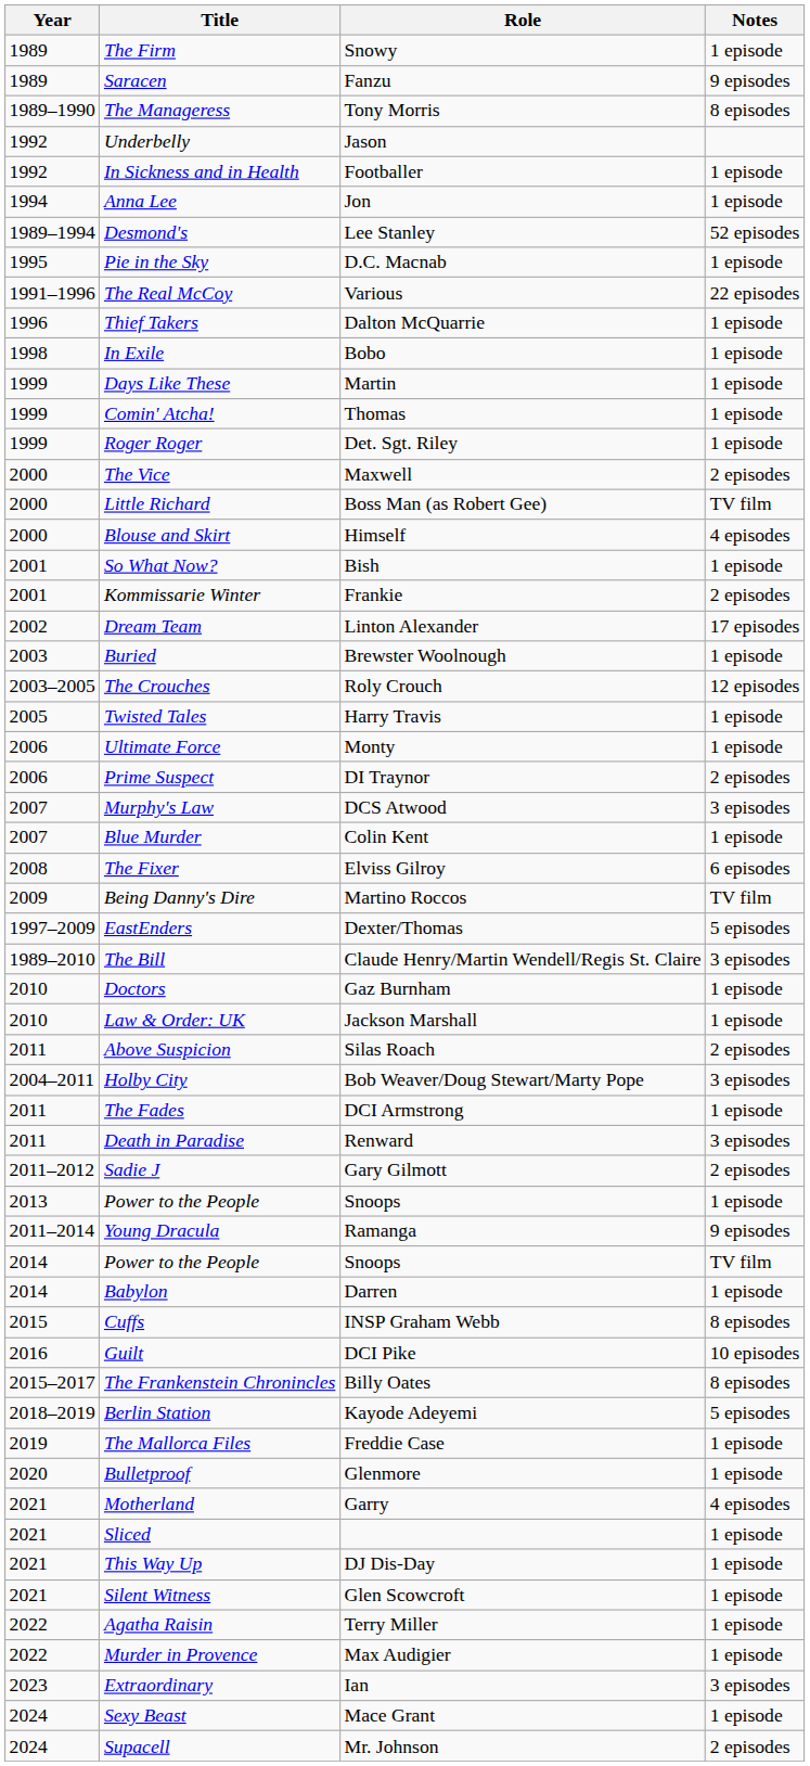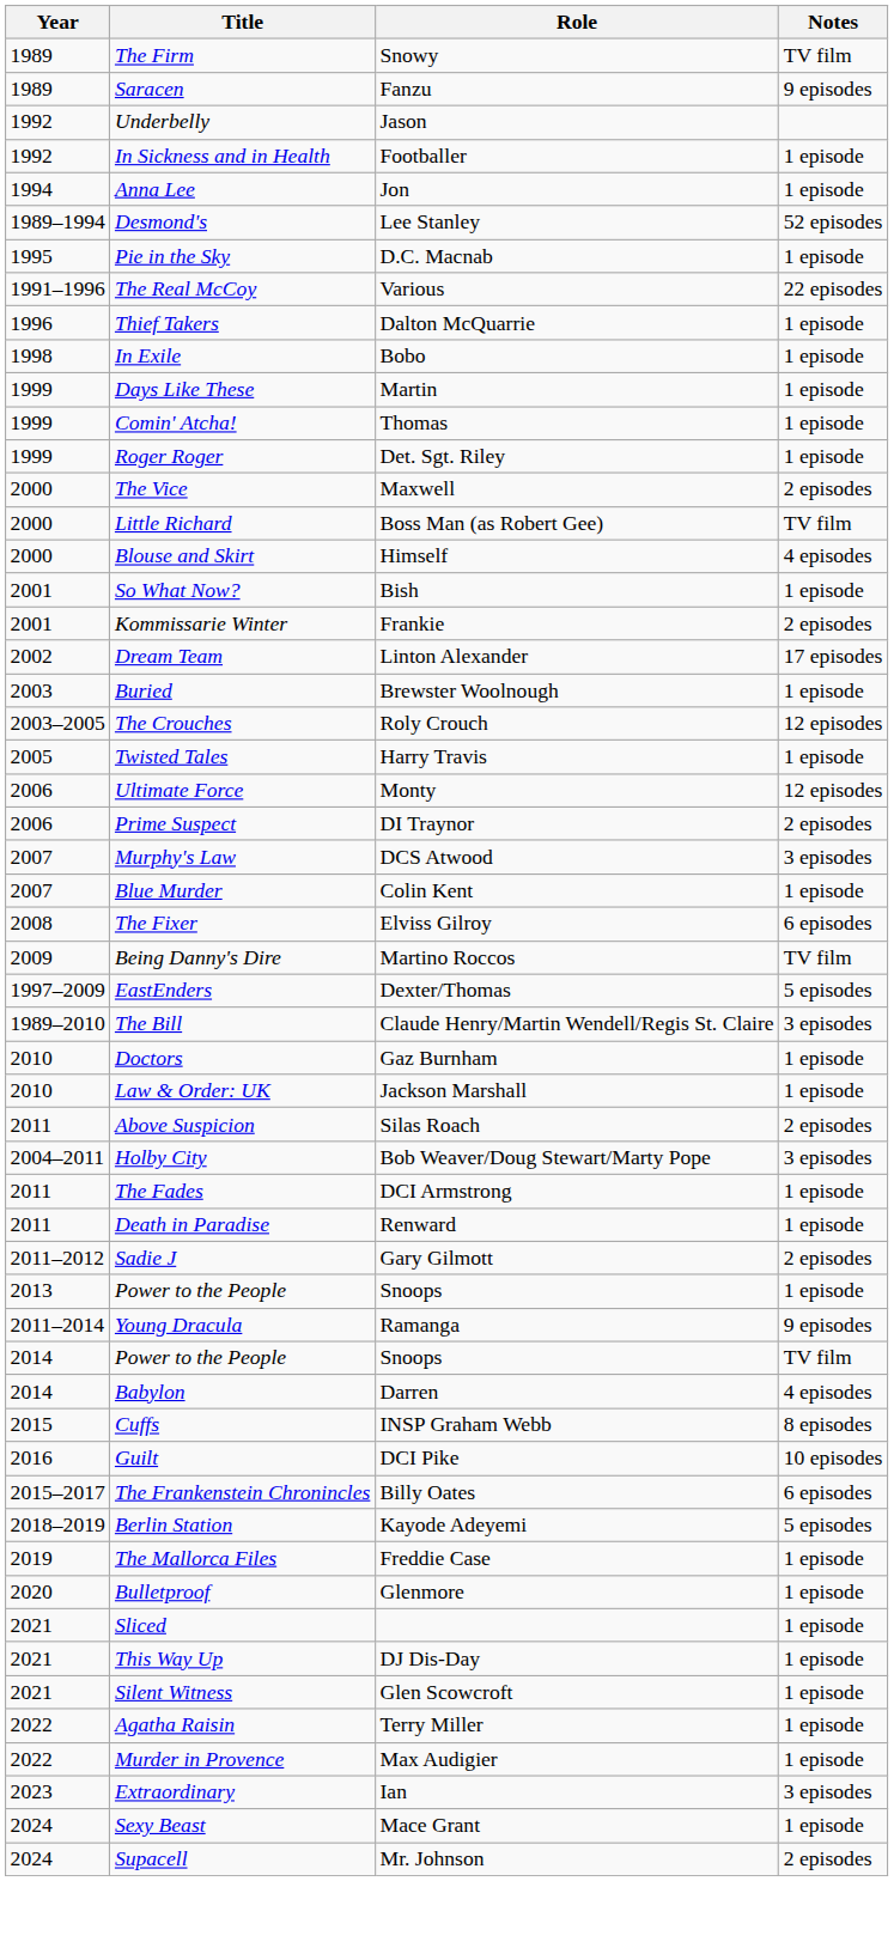The Firm | Notes: 1 episode -> TV film
- row: 1989–1990 | The Manageress | Tony Morris | 8 episodes
Ultimate Force | Notes: 1 episode -> 12 episodes
Death in Paradise | Notes: 3 episodes -> 1 episode
Babylon | Notes: 1 episode -> 4 episodes
The Frankenstein Chronincles | Notes: 8 episodes -> 6 episodes
- row: 2021 | Motherland | Garry | 4 episodes
